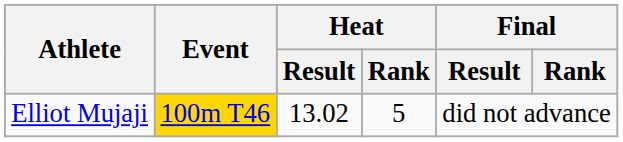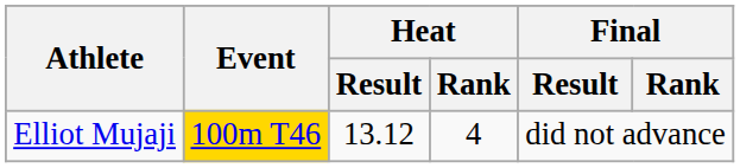Elliot Mujaji | Heat / Result: 13.02 -> 13.12
Elliot Mujaji | Heat / Rank: 5 -> 4
